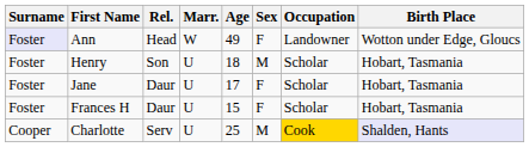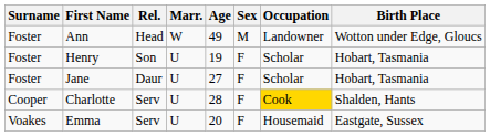Ann | Surname: lavender background -> no background
Ann | Sex: F -> M
Henry | Age: 18 -> 19
Henry | Sex: M -> F
Jane | Age: 17 -> 27
- row: Foster | Frances H | Daur | U | 15 | F | Scholar | Hobart, Tasmania
Charlotte | Age: 25 -> 28
Charlotte | Sex: M -> F
Charlotte | Birth Place: lavender background -> no background
+ row: Voakes | Emma | Serv | U | 20 | F | Housemaid | Eastgate, Sussex
